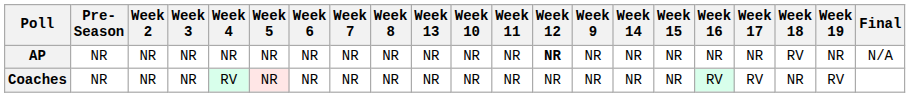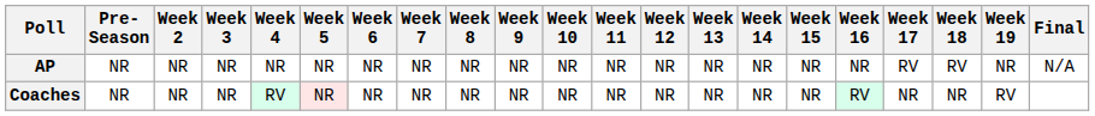columns swapped: Week 9 <-> Week 13
AP | Week 12: bold -> normal
AP | Week 17: NR -> RV
Coaches | Week 17: RV -> NR
